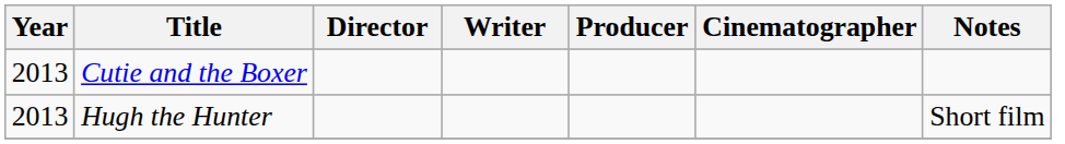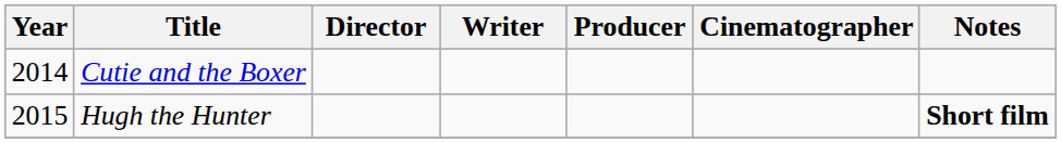Cutie and the Boxer | Year: 2013 -> 2014
Hugh the Hunter | Year: 2013 -> 2015
Hugh the Hunter | Notes: normal -> bold
